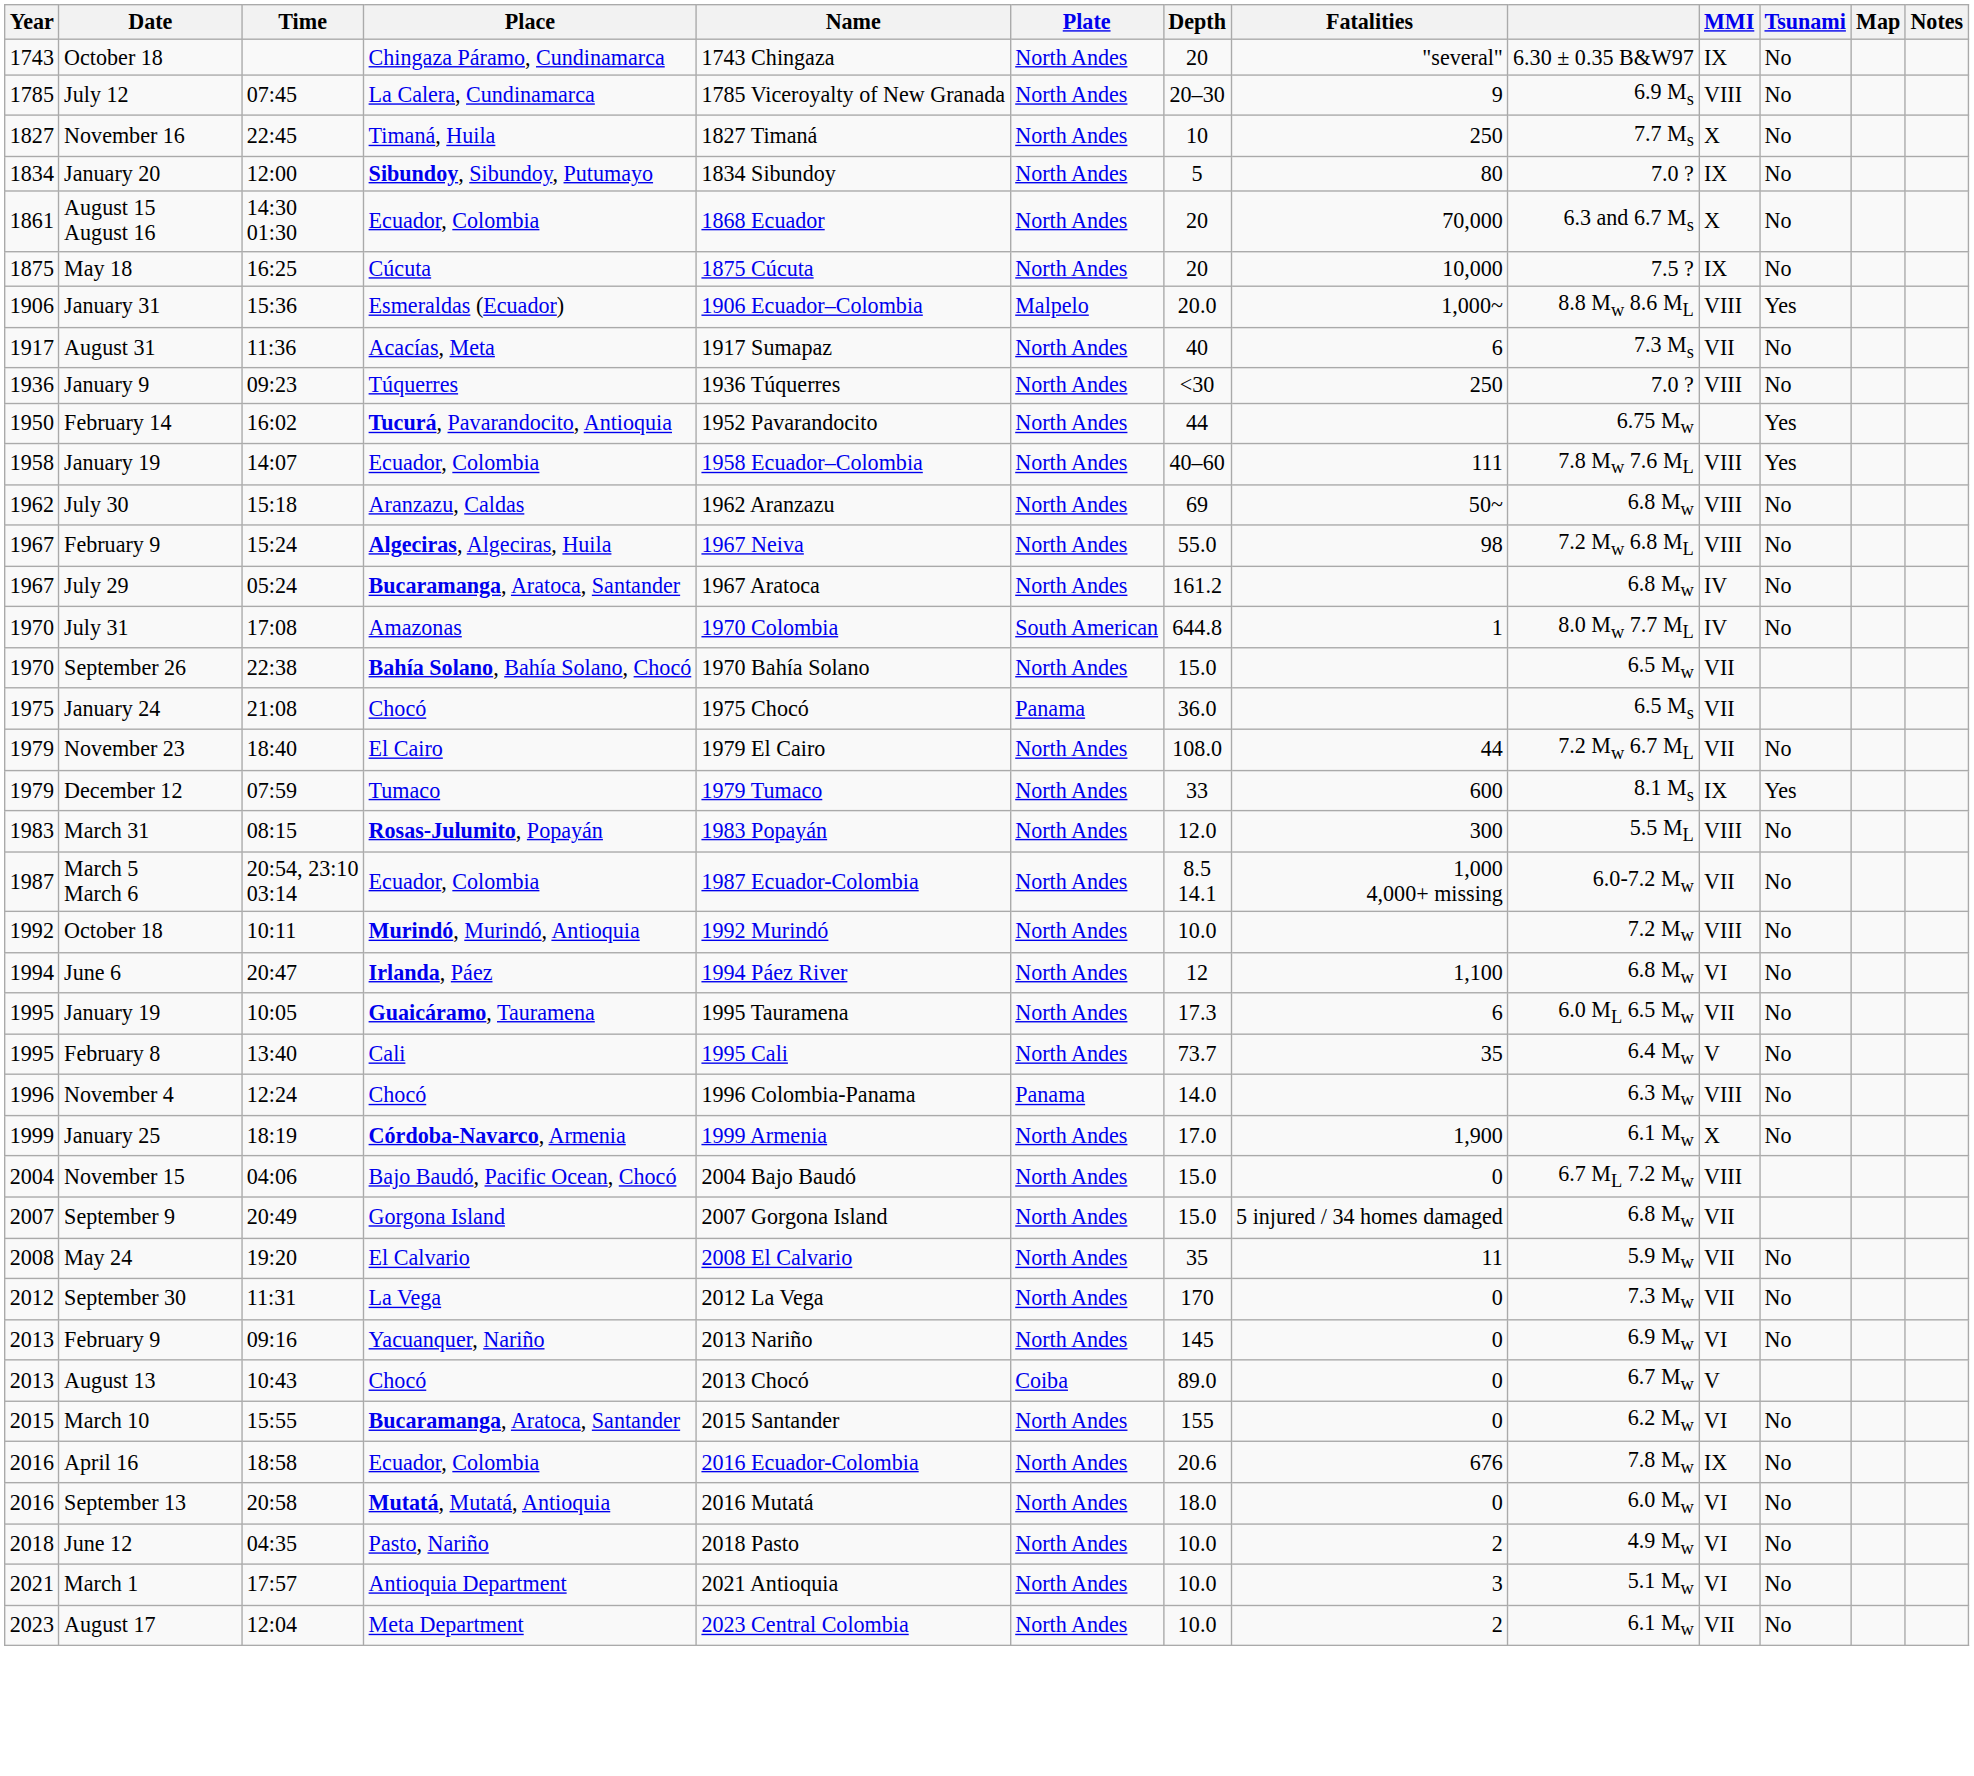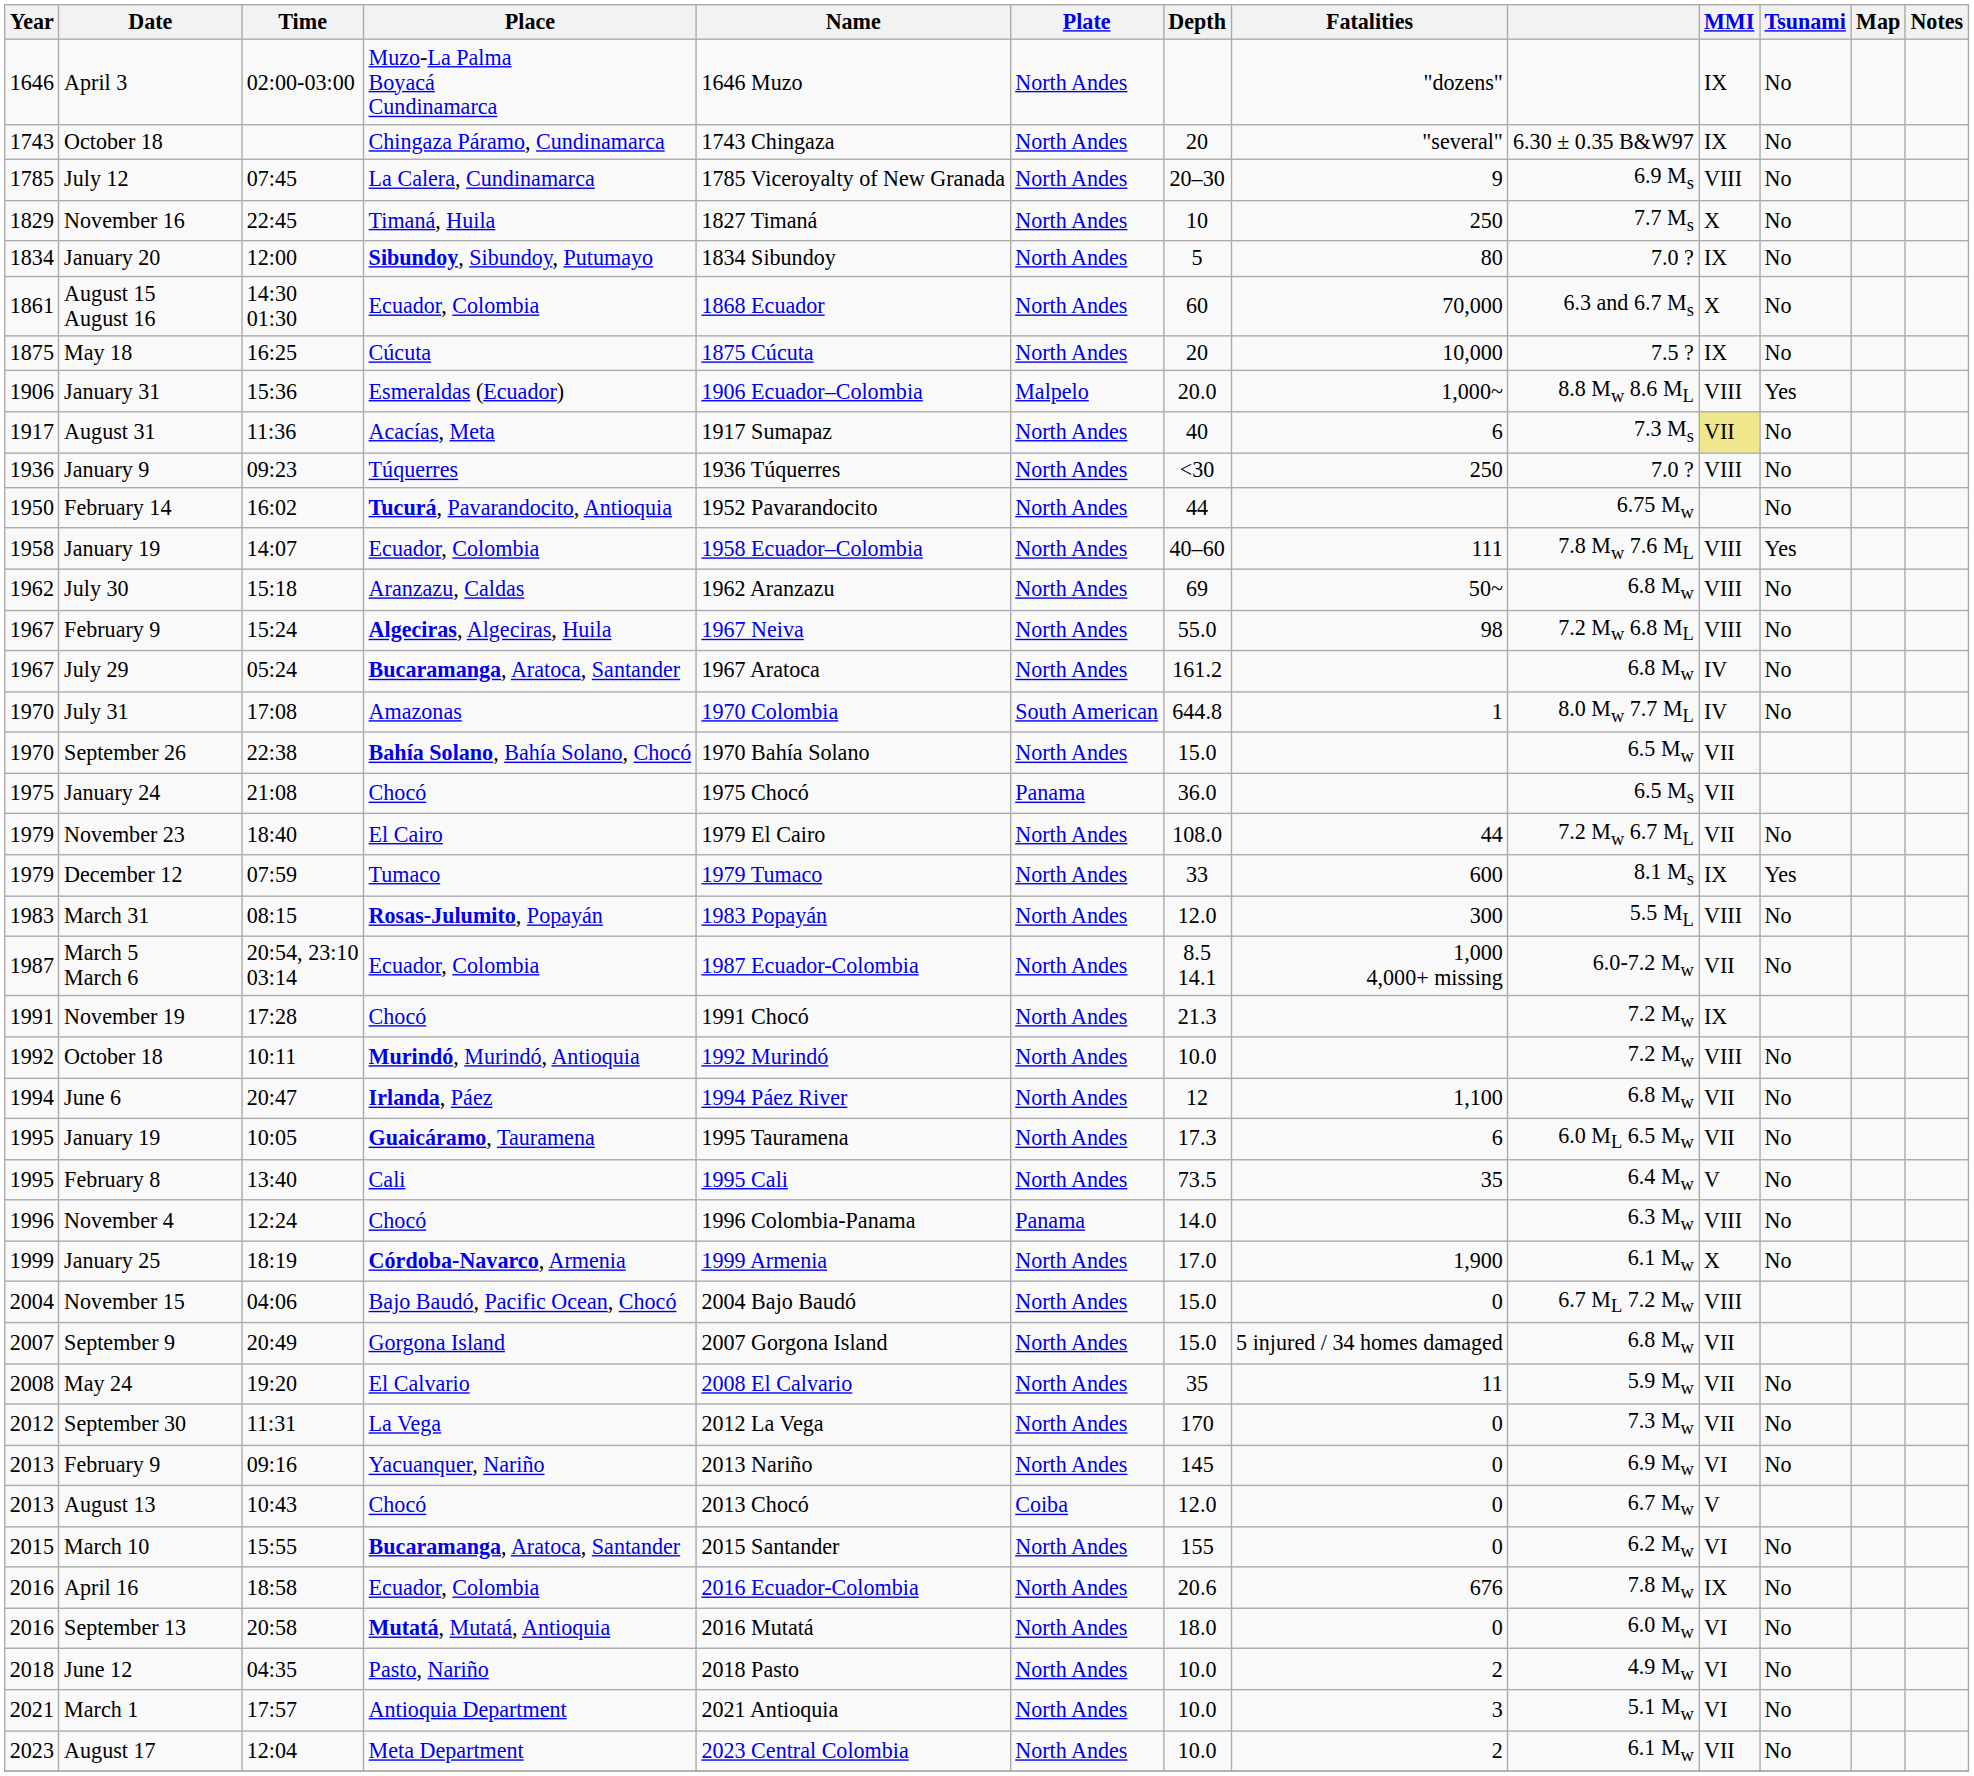+ row: 1646 | April 3 | 02:00-03:00 | Muzo-La Palma Boyacá Cundinamarca | 1646 Muzo | North Andes | "dozens" | IX | No
November 16 | Year: 1827 -> 1829
August 15 August 16 | Depth: 20 -> 60
August 31 | MMI: no background -> khaki background
February 14 | Tsunami: Yes -> No
+ row: 1991 | November 19 | 17:28 | Chocó | 1991 Chocó | North Andes | 21.3 | 7.2 Mw | IX
June 6 | MMI: VI -> VII
February 8 | Depth: 73.7 -> 73.5
August 13 | Depth: 89.0 -> 12.0
